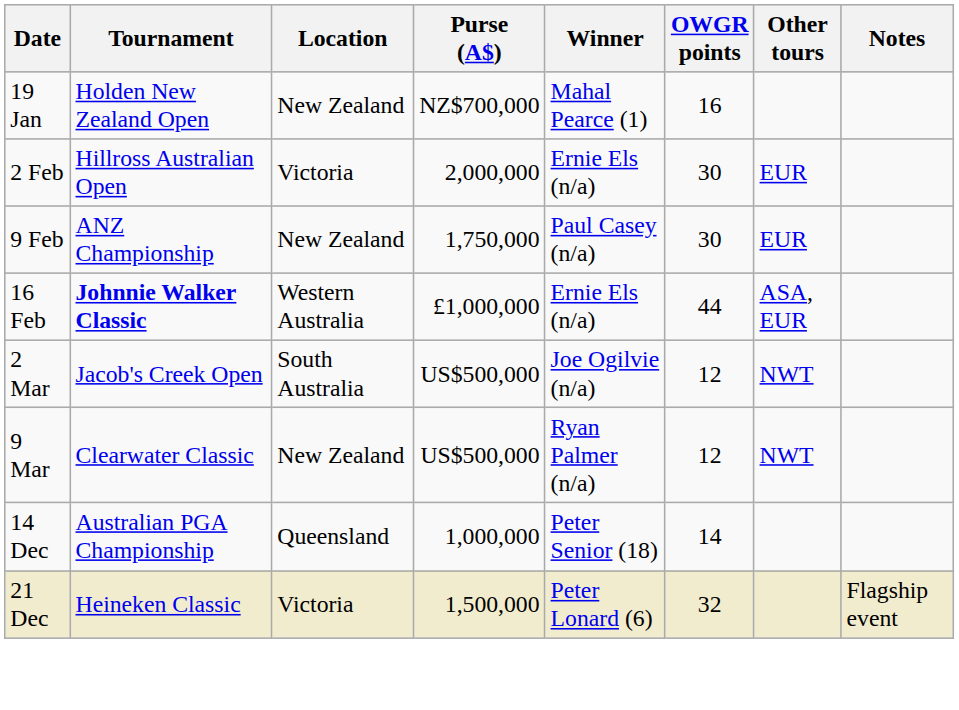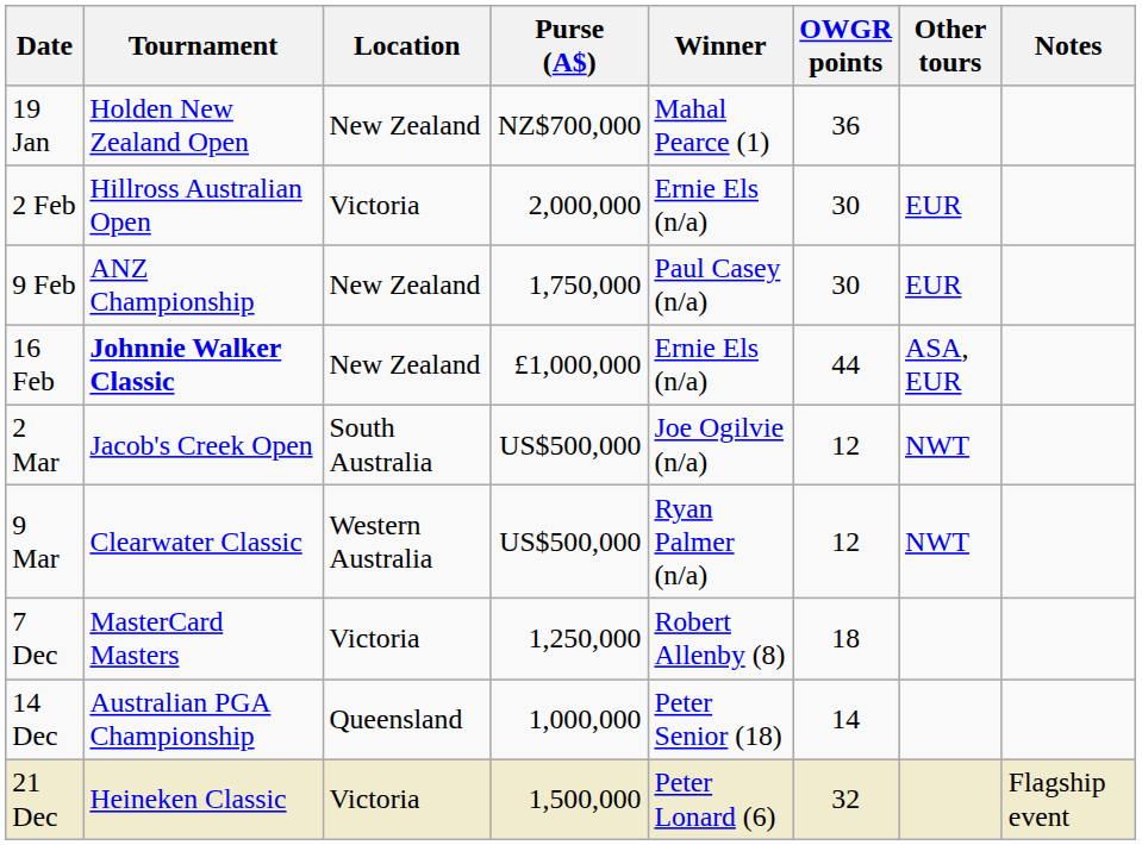19 Jan | OWGR points: 16 -> 36
16 Feb | Location: Western Australia -> New Zealand
9 Mar | Location: New Zealand -> Western Australia
+ row: 7 Dec | MasterCard Masters | Victoria | 1,250,000 | Robert Allenby (8) | 18
